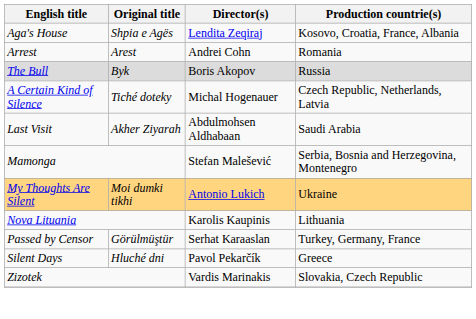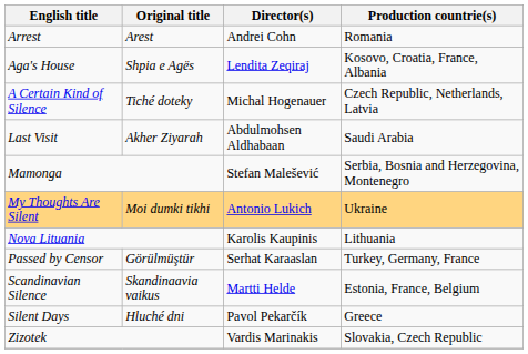rows swapped: Aga's House <-> Arrest
- row: The Bull | Byk | Boris Akopov | Russia
+ row: Scandinavian Silence | Skandinaavia vaikus | Martti Helde | Estonia, France, Belgium
